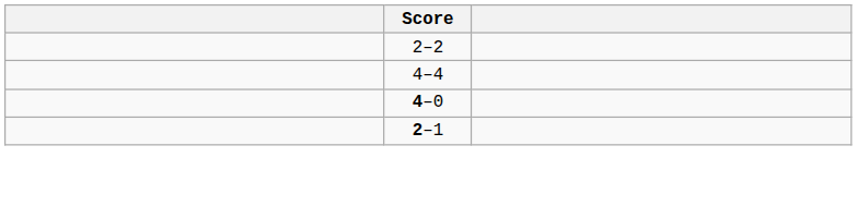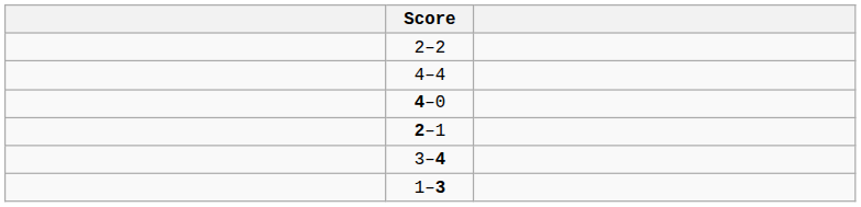+ row: 3–4
+ row: 1–3
